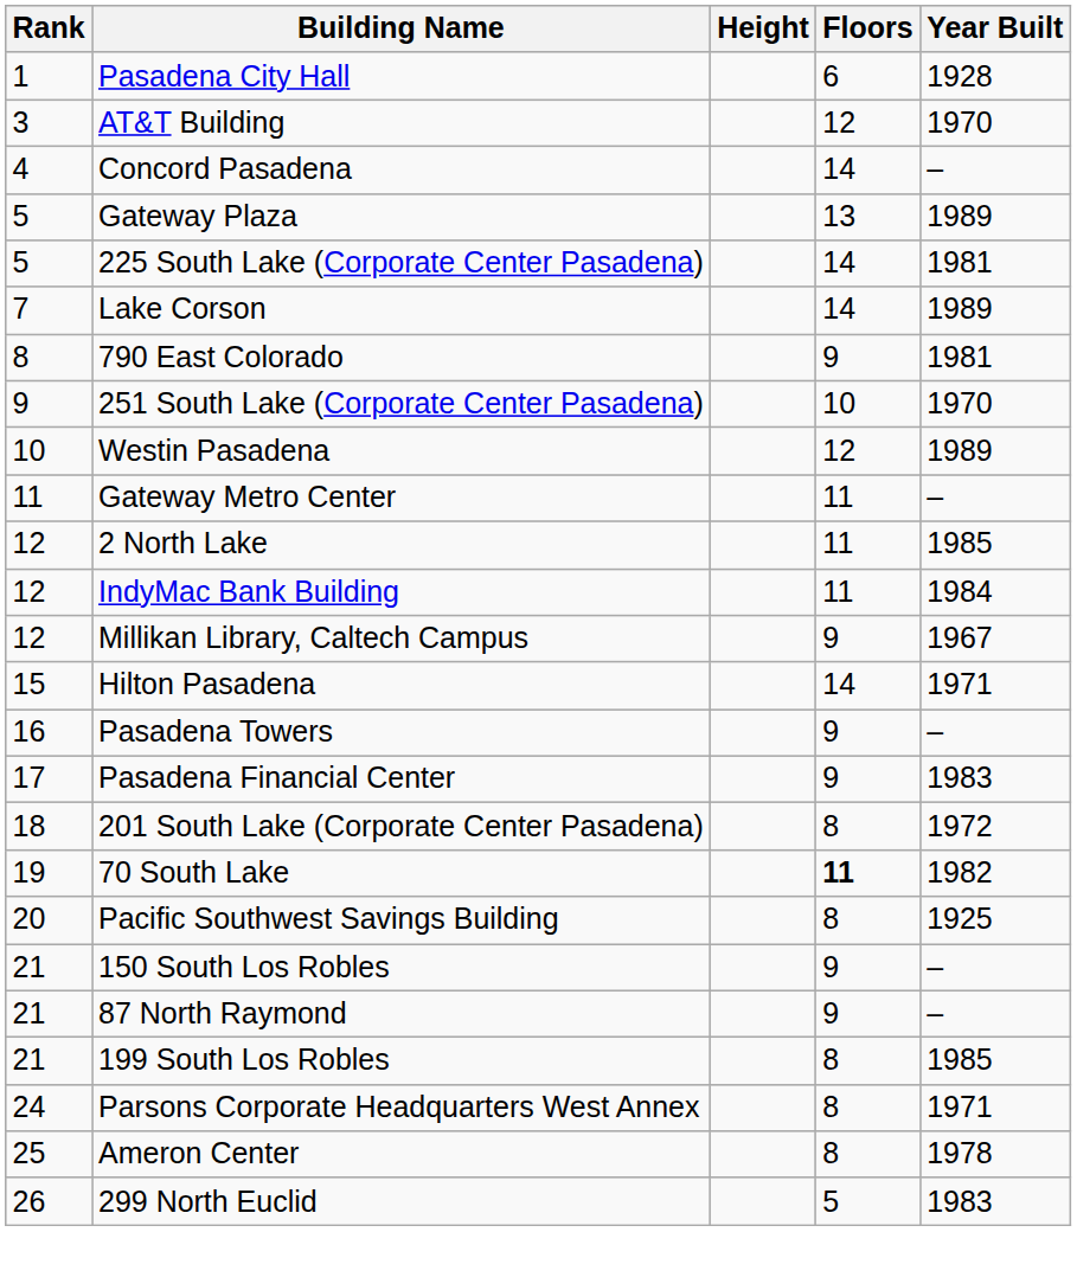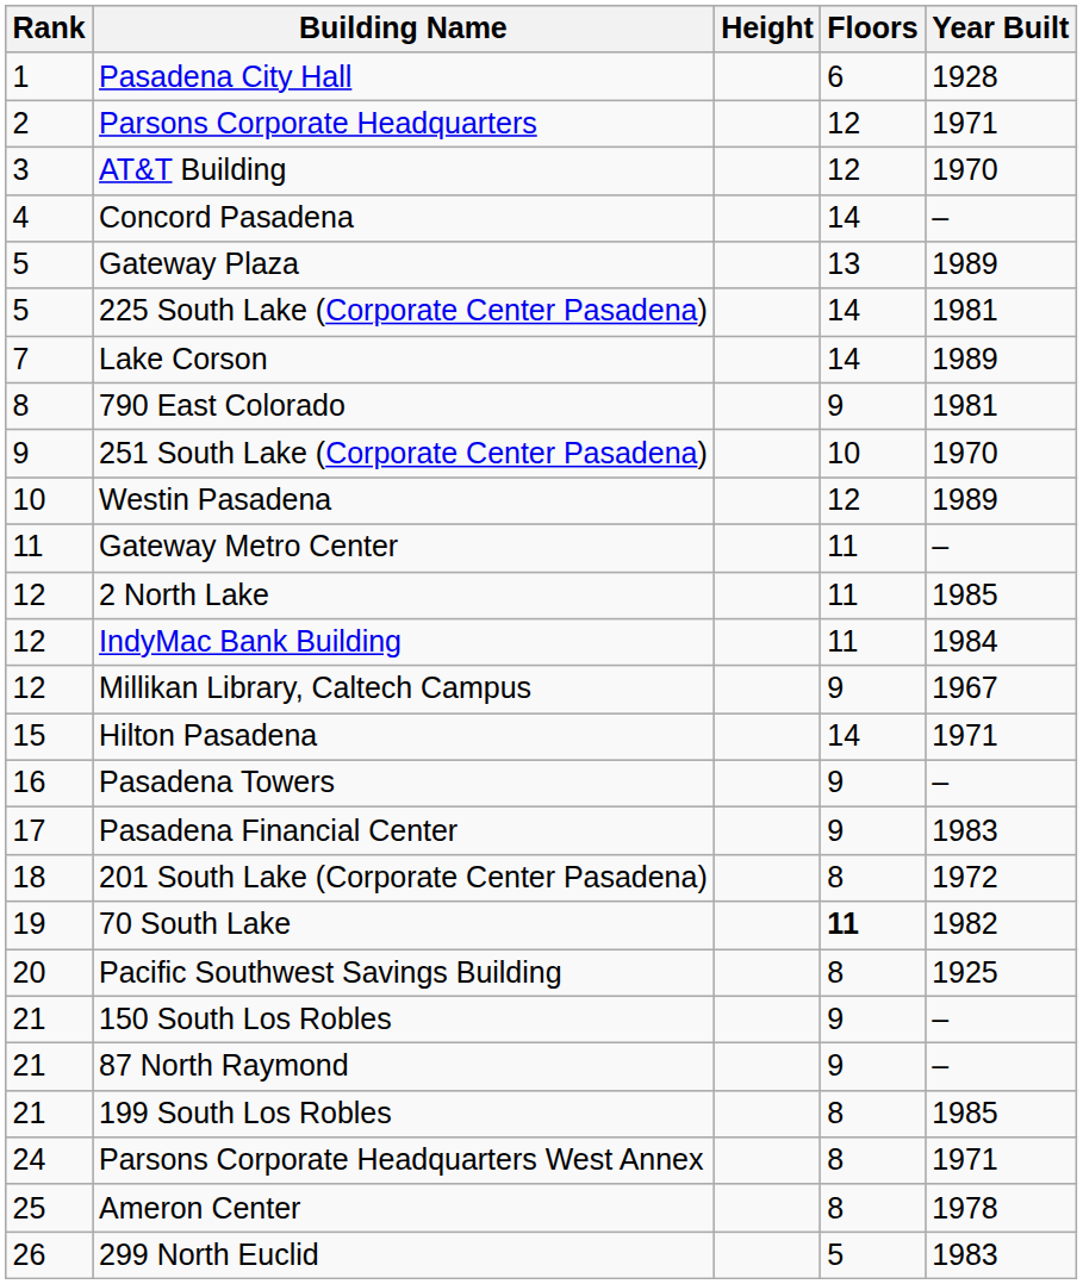+ row: 2 | Parsons Corporate Headquarters | 12 | 1971
